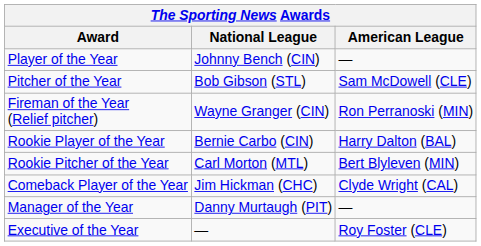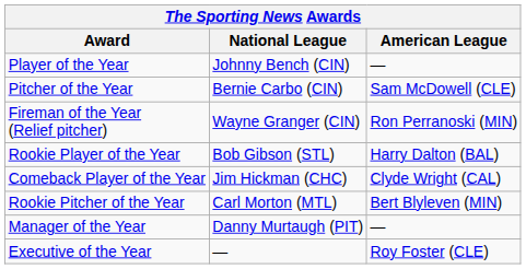Pitcher of the Year | National League: Bob Gibson (STL) -> Bernie Carbo (CIN)
Rookie Player of the Year | National League: Bernie Carbo (CIN) -> Bob Gibson (STL)
rows swapped: Rookie Pitcher of the Year <-> Comeback Player of the Year
